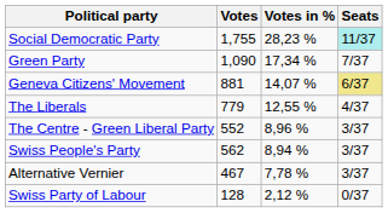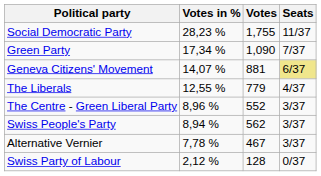columns swapped: Votes <-> Votes in %
Social Democratic Party | Seats: paleturquoise background -> no background
